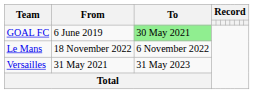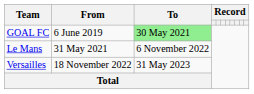Le Mans | From: 18 November 2022 -> 31 May 2021
Versailles | From: 31 May 2021 -> 18 November 2022
